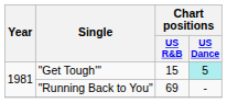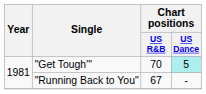"Get Tough'" | Chart positions / US R&B: 15 -> 70
"Running Back to You" | Chart positions / US R&B: 69 -> 67
